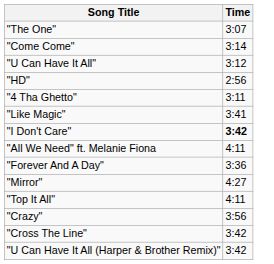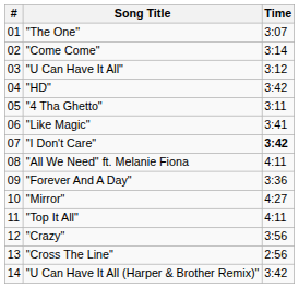+ column: # | 01 | 02 | 03 | 04 | 05 | 06 | 07 | 08 | 09 | 10 | 11 | 12 | 13 | 14
"HD" | Time: 2:56 -> 3:42
"Cross The Line" | Time: 3:42 -> 2:56
